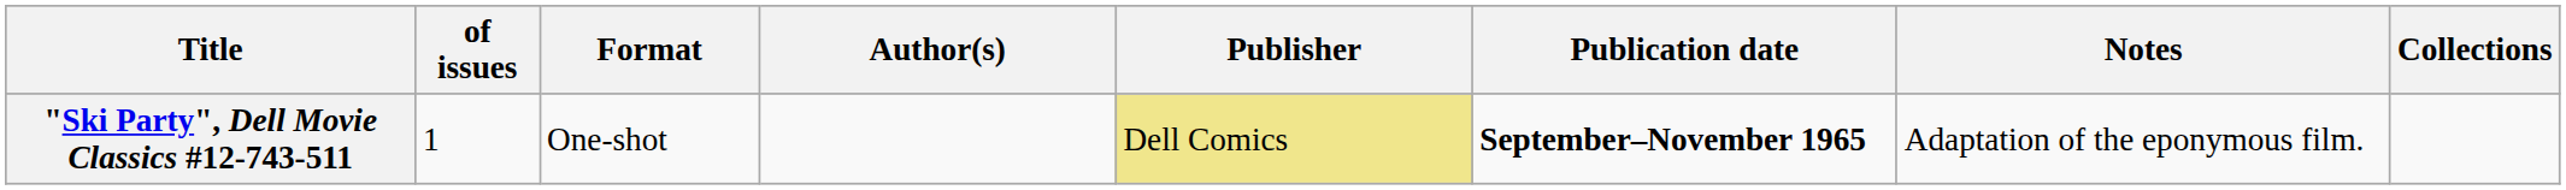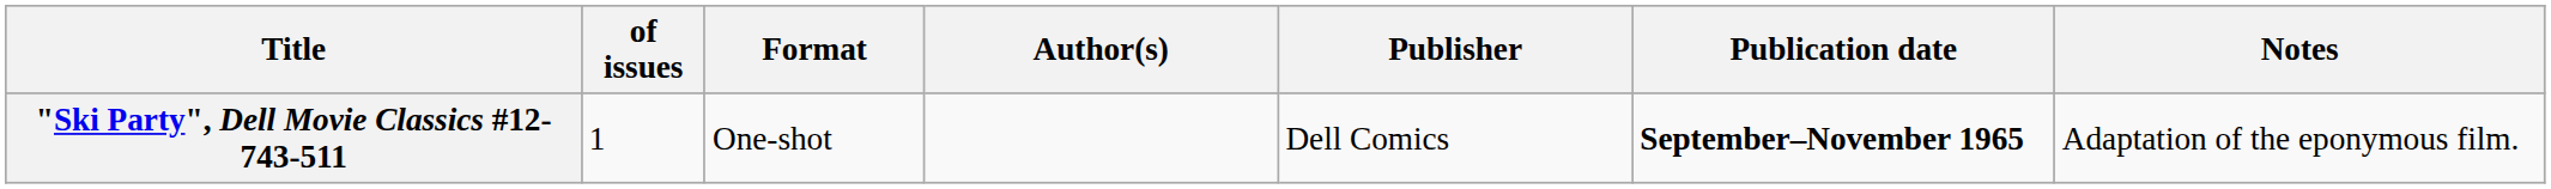- column: Collections
"Ski Party", Dell Movie Classics #12-743-511 | Publisher: khaki background -> no background
